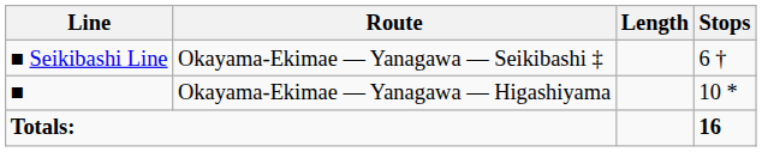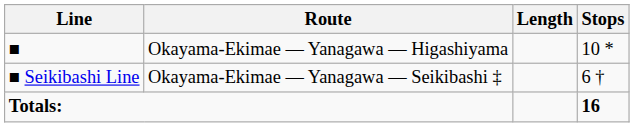rows swapped: ■ <-> ■ Seikibashi Line
